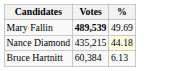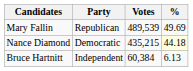+ column: Party | Republican | Democratic | Independent
Mary Fallin | Votes: bold -> normal
